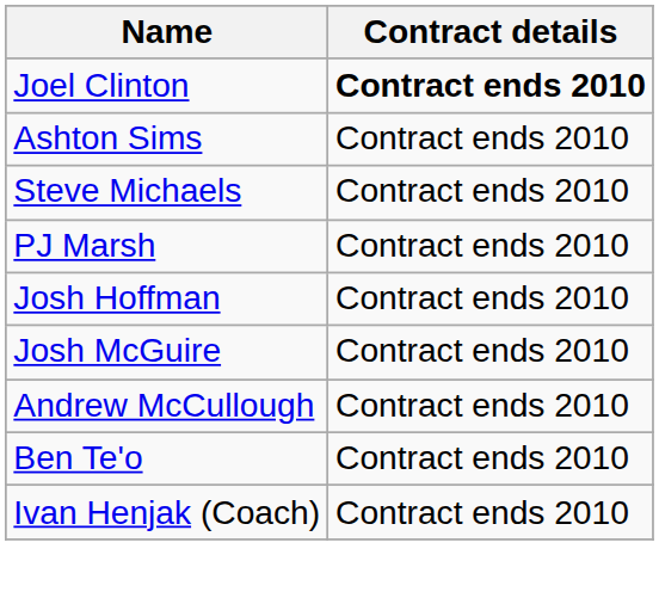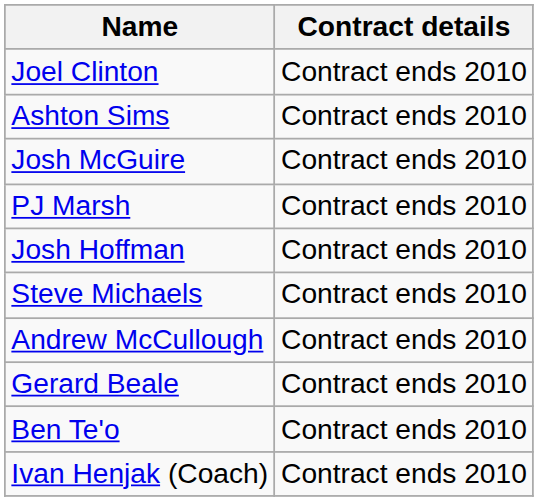Joel Clinton | Contract details: bold -> normal
rows swapped: Steve Michaels <-> Josh McGuire
+ row: Gerard Beale | Contract ends 2010
